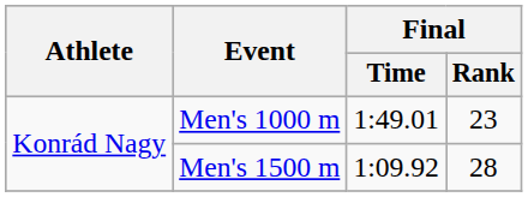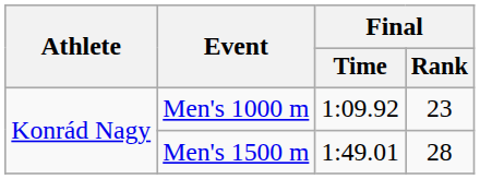Men's 1000 m | Final / Time: 1:49.01 -> 1:09.92
Men's 1500 m | Final / Time: 1:09.92 -> 1:49.01
